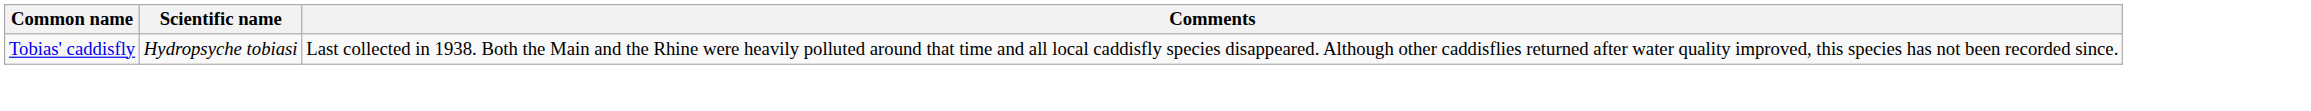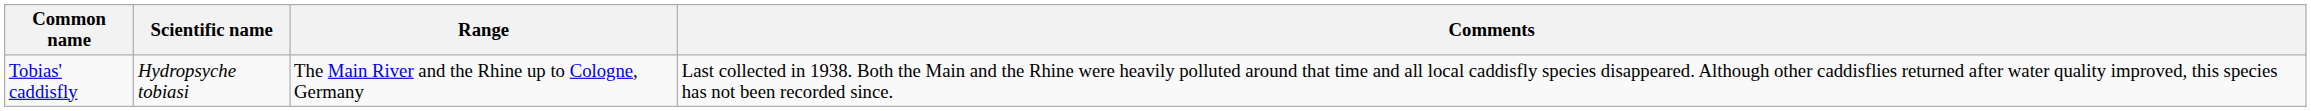+ column: Range | The Main River and the Rhine up to Cologne, Germany
